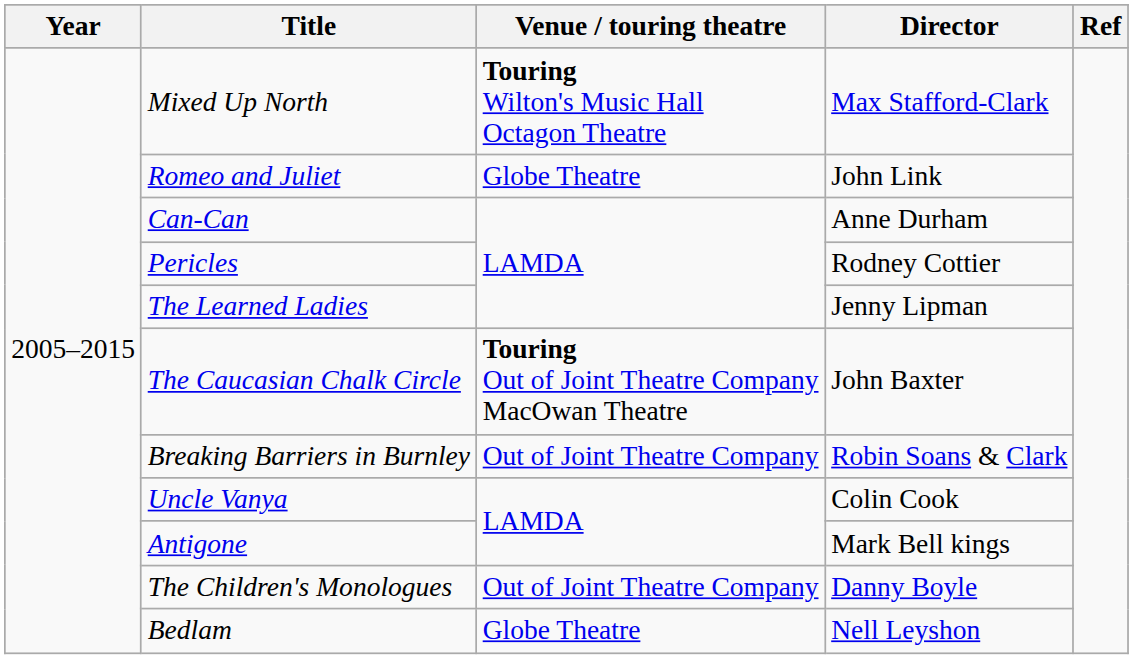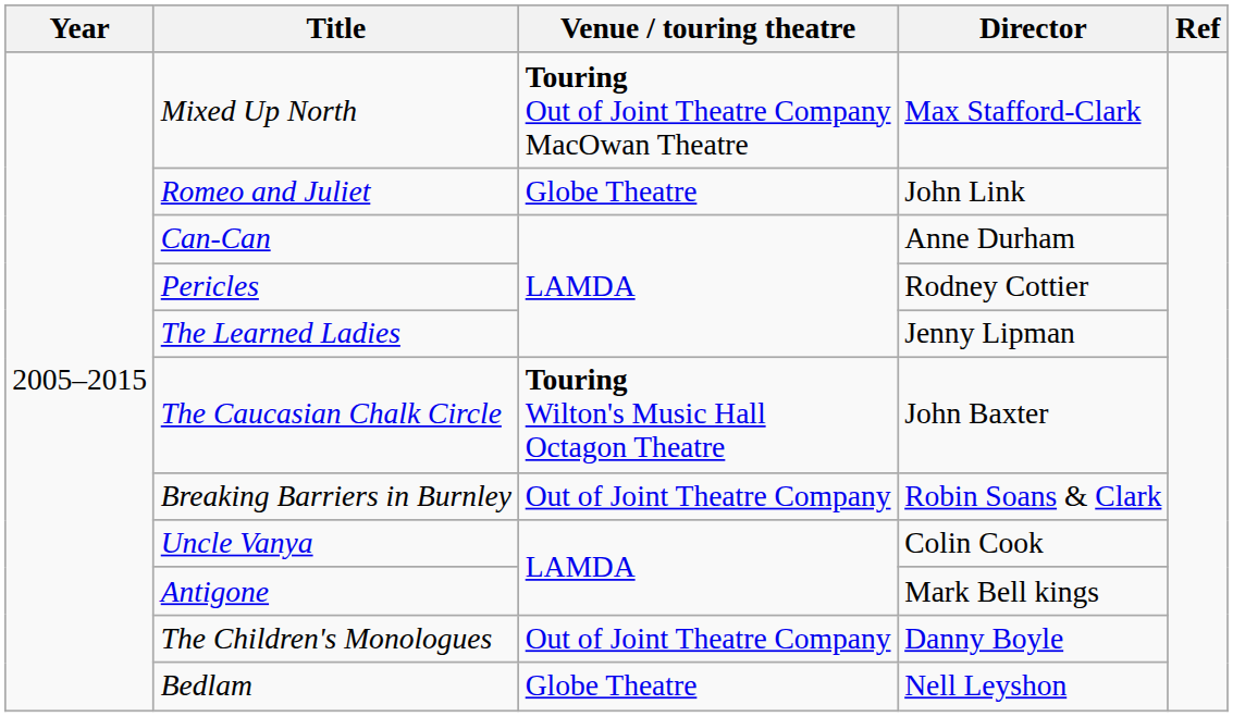Mixed Up North | Venue / touring theatre: Touring Wilton's Music Hall Octagon Theatre -> Touring Out of Joint Theatre Company MacOwan Theatre
The Caucasian Chalk Circle | Venue / touring theatre: Touring Out of Joint Theatre Company MacOwan Theatre -> Touring Wilton's Music Hall Octagon Theatre
